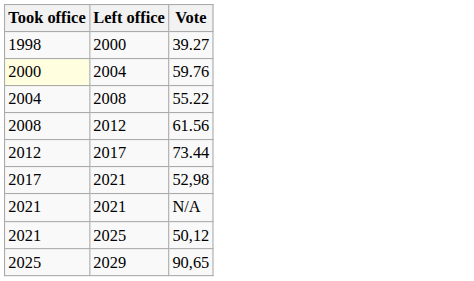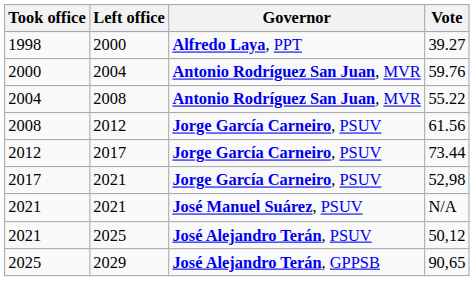+ column: Governor | Alfredo Laya, PPT | Antonio Rodríguez San Juan, MVR | Antonio Rodríguez San Juan, MVR | Jorge García Carneiro, PSUV | Jorge García Carneiro, PSUV | Jorge García Carneiro, PSUV | José Manuel Suárez, PSUV | José Alejandro Terán, PSUV | José Alejandro Terán, GPPSB
59.76 | Took office: lightyellow background -> no background
